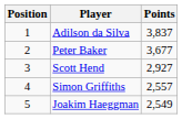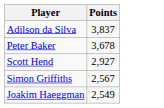- column: Position | 1 | 2 | 3 | 4 | 5
Peter Baker | Points: 3,677 -> 3,678
Simon Griffiths | Points: 2,557 -> 2,567
